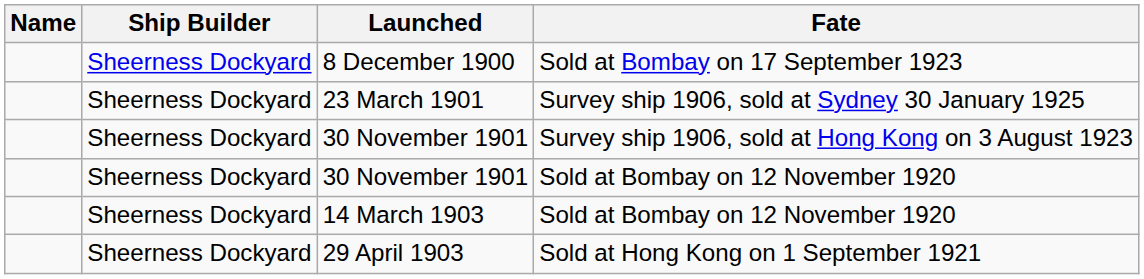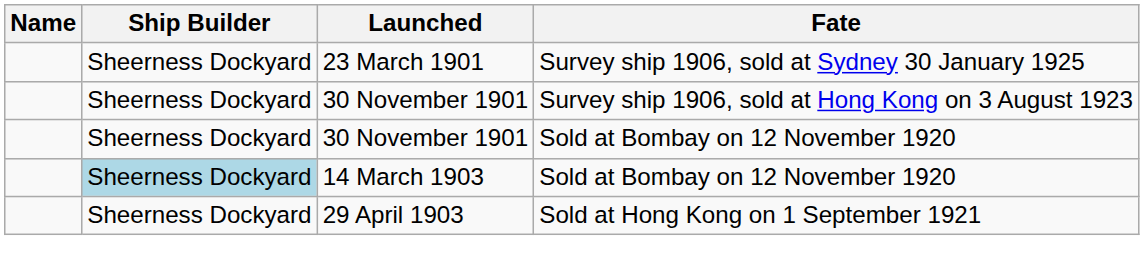- row: Sheerness Dockyard | 8 December 1900 | Sold at Bombay on 17 September 1923
14 March 1903 | Ship Builder: no background -> lightblue background
